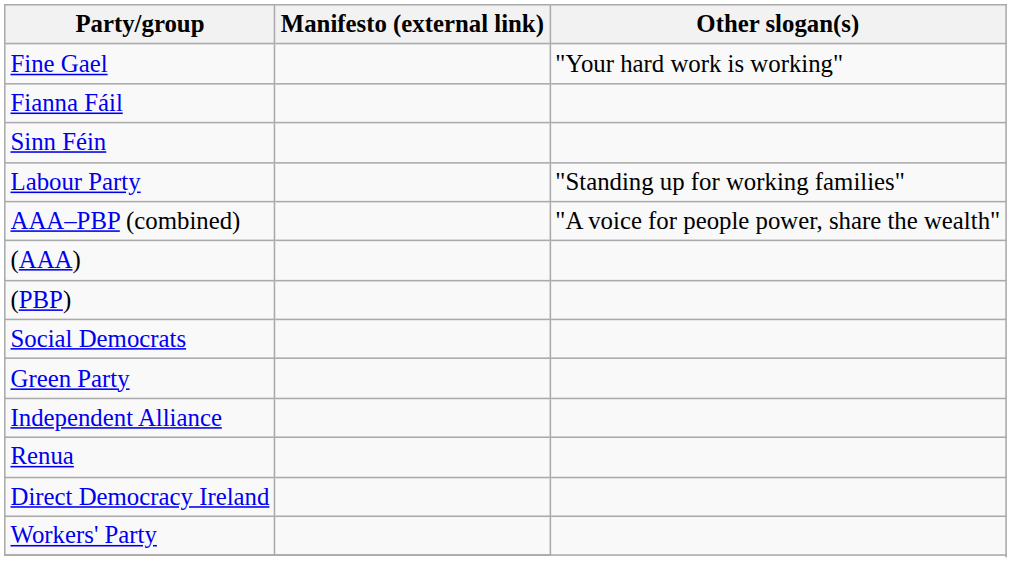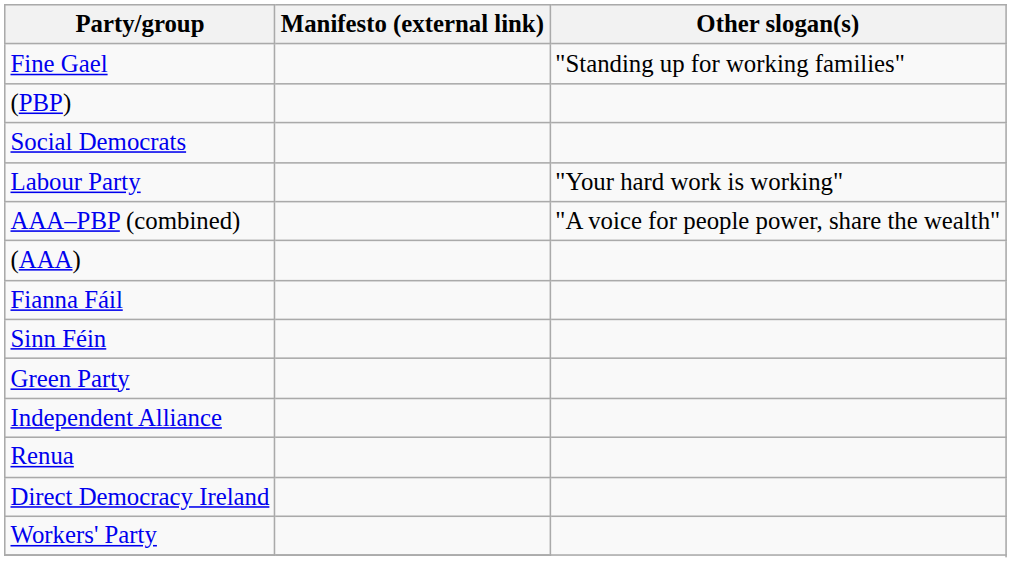Fine Gael | Other slogan(s): "Your hard work is working" -> "Standing up for working families"
rows swapped: Fianna Fáil <-> (PBP)
rows swapped: Sinn Féin <-> Social Democrats
Labour Party | Other slogan(s): "Standing up for working families" -> "Your hard work is working"
